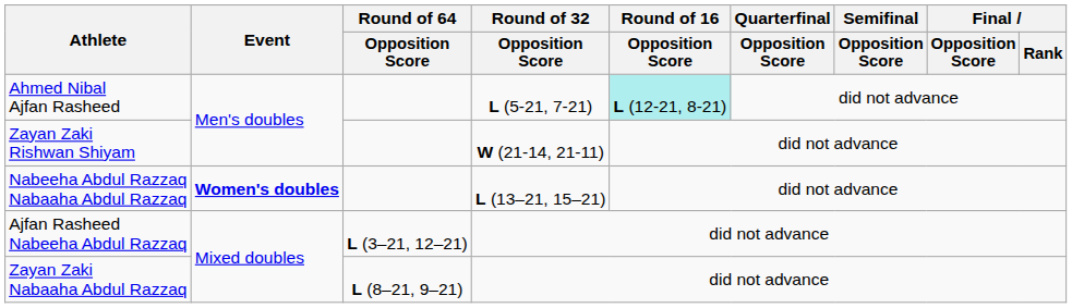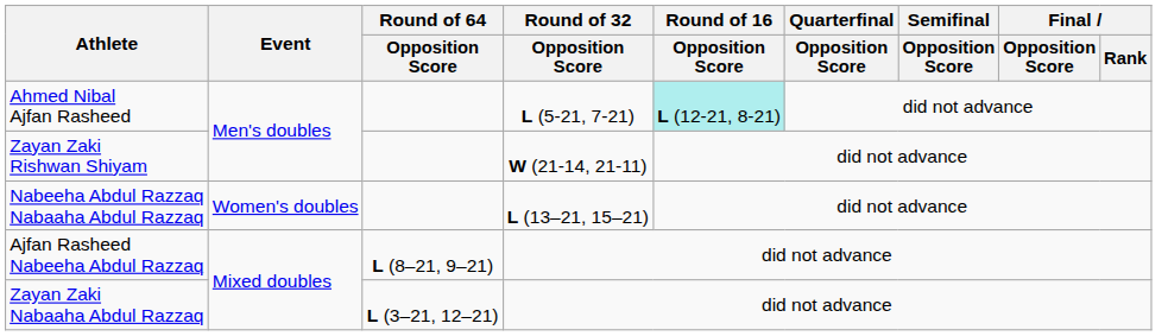Nabeeha Abdul Razzaq Nabaaha Abdul Razzaq | Event: bold -> normal
Ajfan Rasheed Nabeeha Abdul Razzaq | Round of 64 / Opposition Score: L (3–21, 12–21) -> L (8–21, 9–21)
Zayan Zaki Nabaaha Abdul Razzaq | Round of 64 / Opposition Score: L (8–21, 9–21) -> L (3–21, 12–21)
